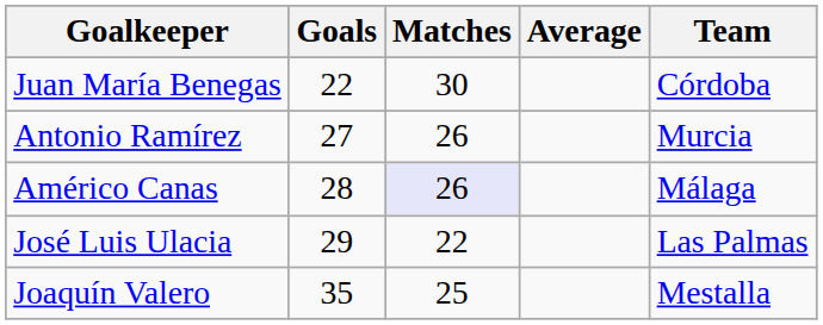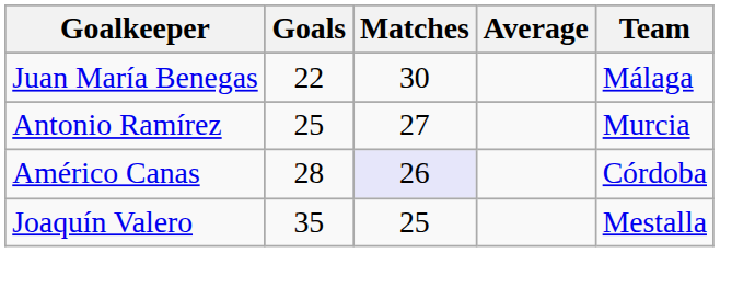Juan María Benegas | Team: Córdoba -> Málaga
Antonio Ramírez | Goals: 27 -> 25
Antonio Ramírez | Matches: 26 -> 27
Américo Canas | Team: Málaga -> Córdoba
- row: José Luis Ulacia | 29 | 22 | Las Palmas
